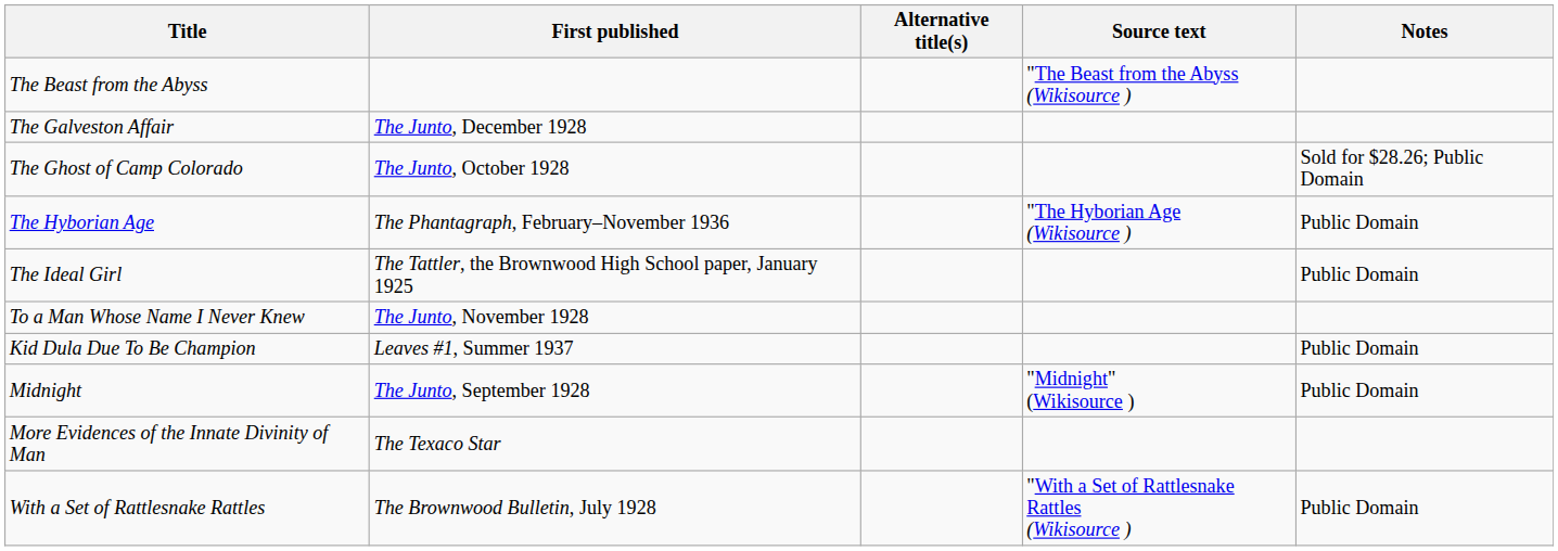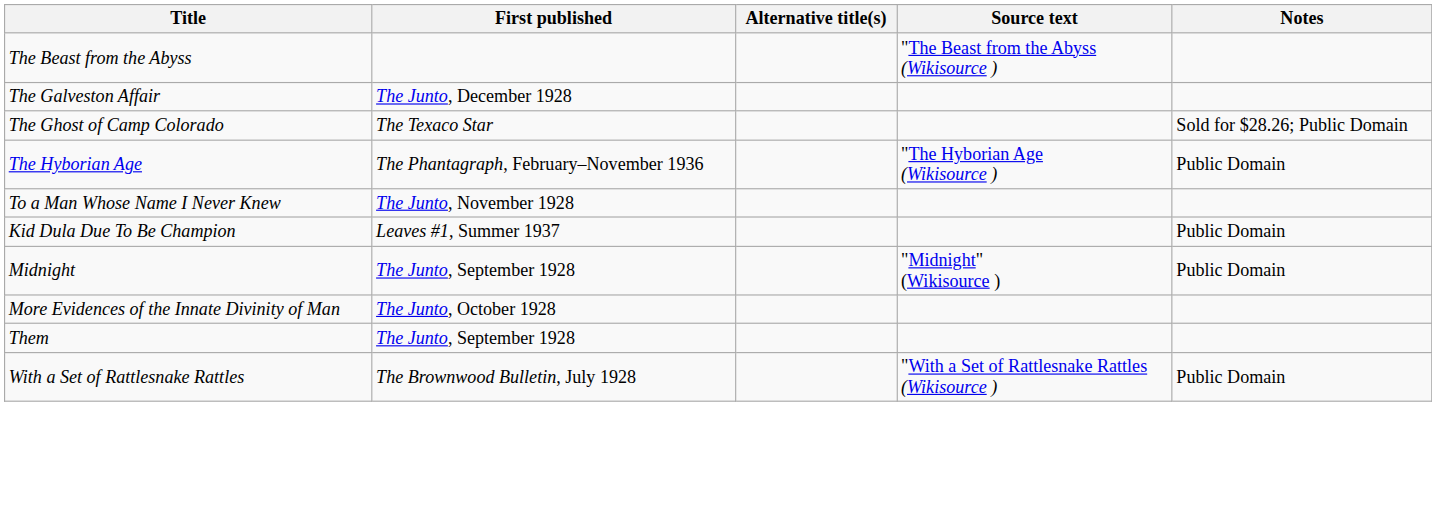The Ghost of Camp Colorado | First published: The Junto, October 1928 -> The Texaco Star
- row: The Ideal Girl | The Tattler, the Brownwood High School paper, January 1925 | Public Domain
More Evidences of the Innate Divinity of Man | First published: The Texaco Star -> The Junto, October 1928
+ row: Them | The Junto, September 1928
